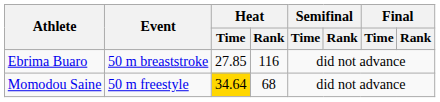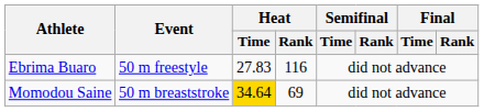Ebrima Buaro | Event: 50 m breaststroke -> 50 m freestyle
Ebrima Buaro | Heat / Time: 27.85 -> 27.83
Momodou Saine | Event: 50 m freestyle -> 50 m breaststroke
Momodou Saine | Heat / Rank: 68 -> 69
